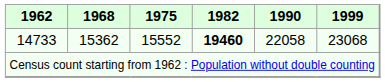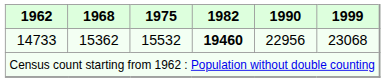14733 | 1975: 15552 -> 15532
14733 | 1990: 22058 -> 22956
